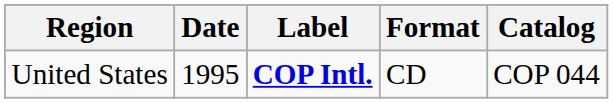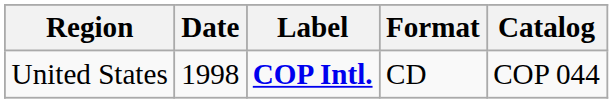United States | Date: 1995 -> 1998
